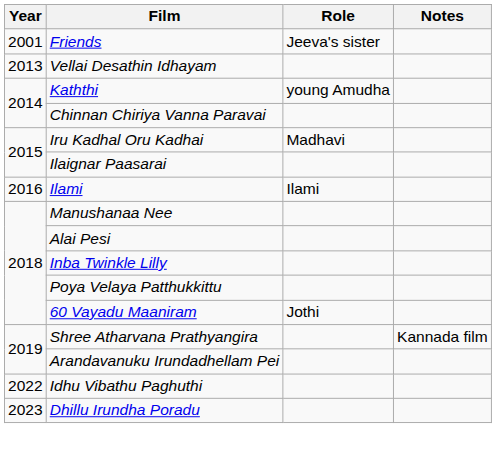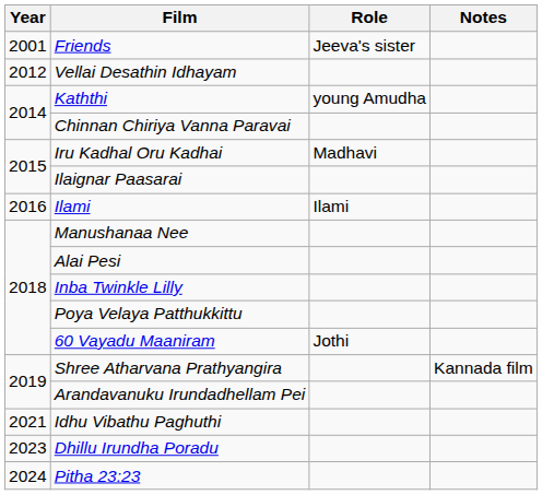Vellai Desathin Idhayam | Year: 2013 -> 2012
Idhu Vibathu Paghuthi | Year: 2022 -> 2021
+ row: 2024 | Pitha 23:23
